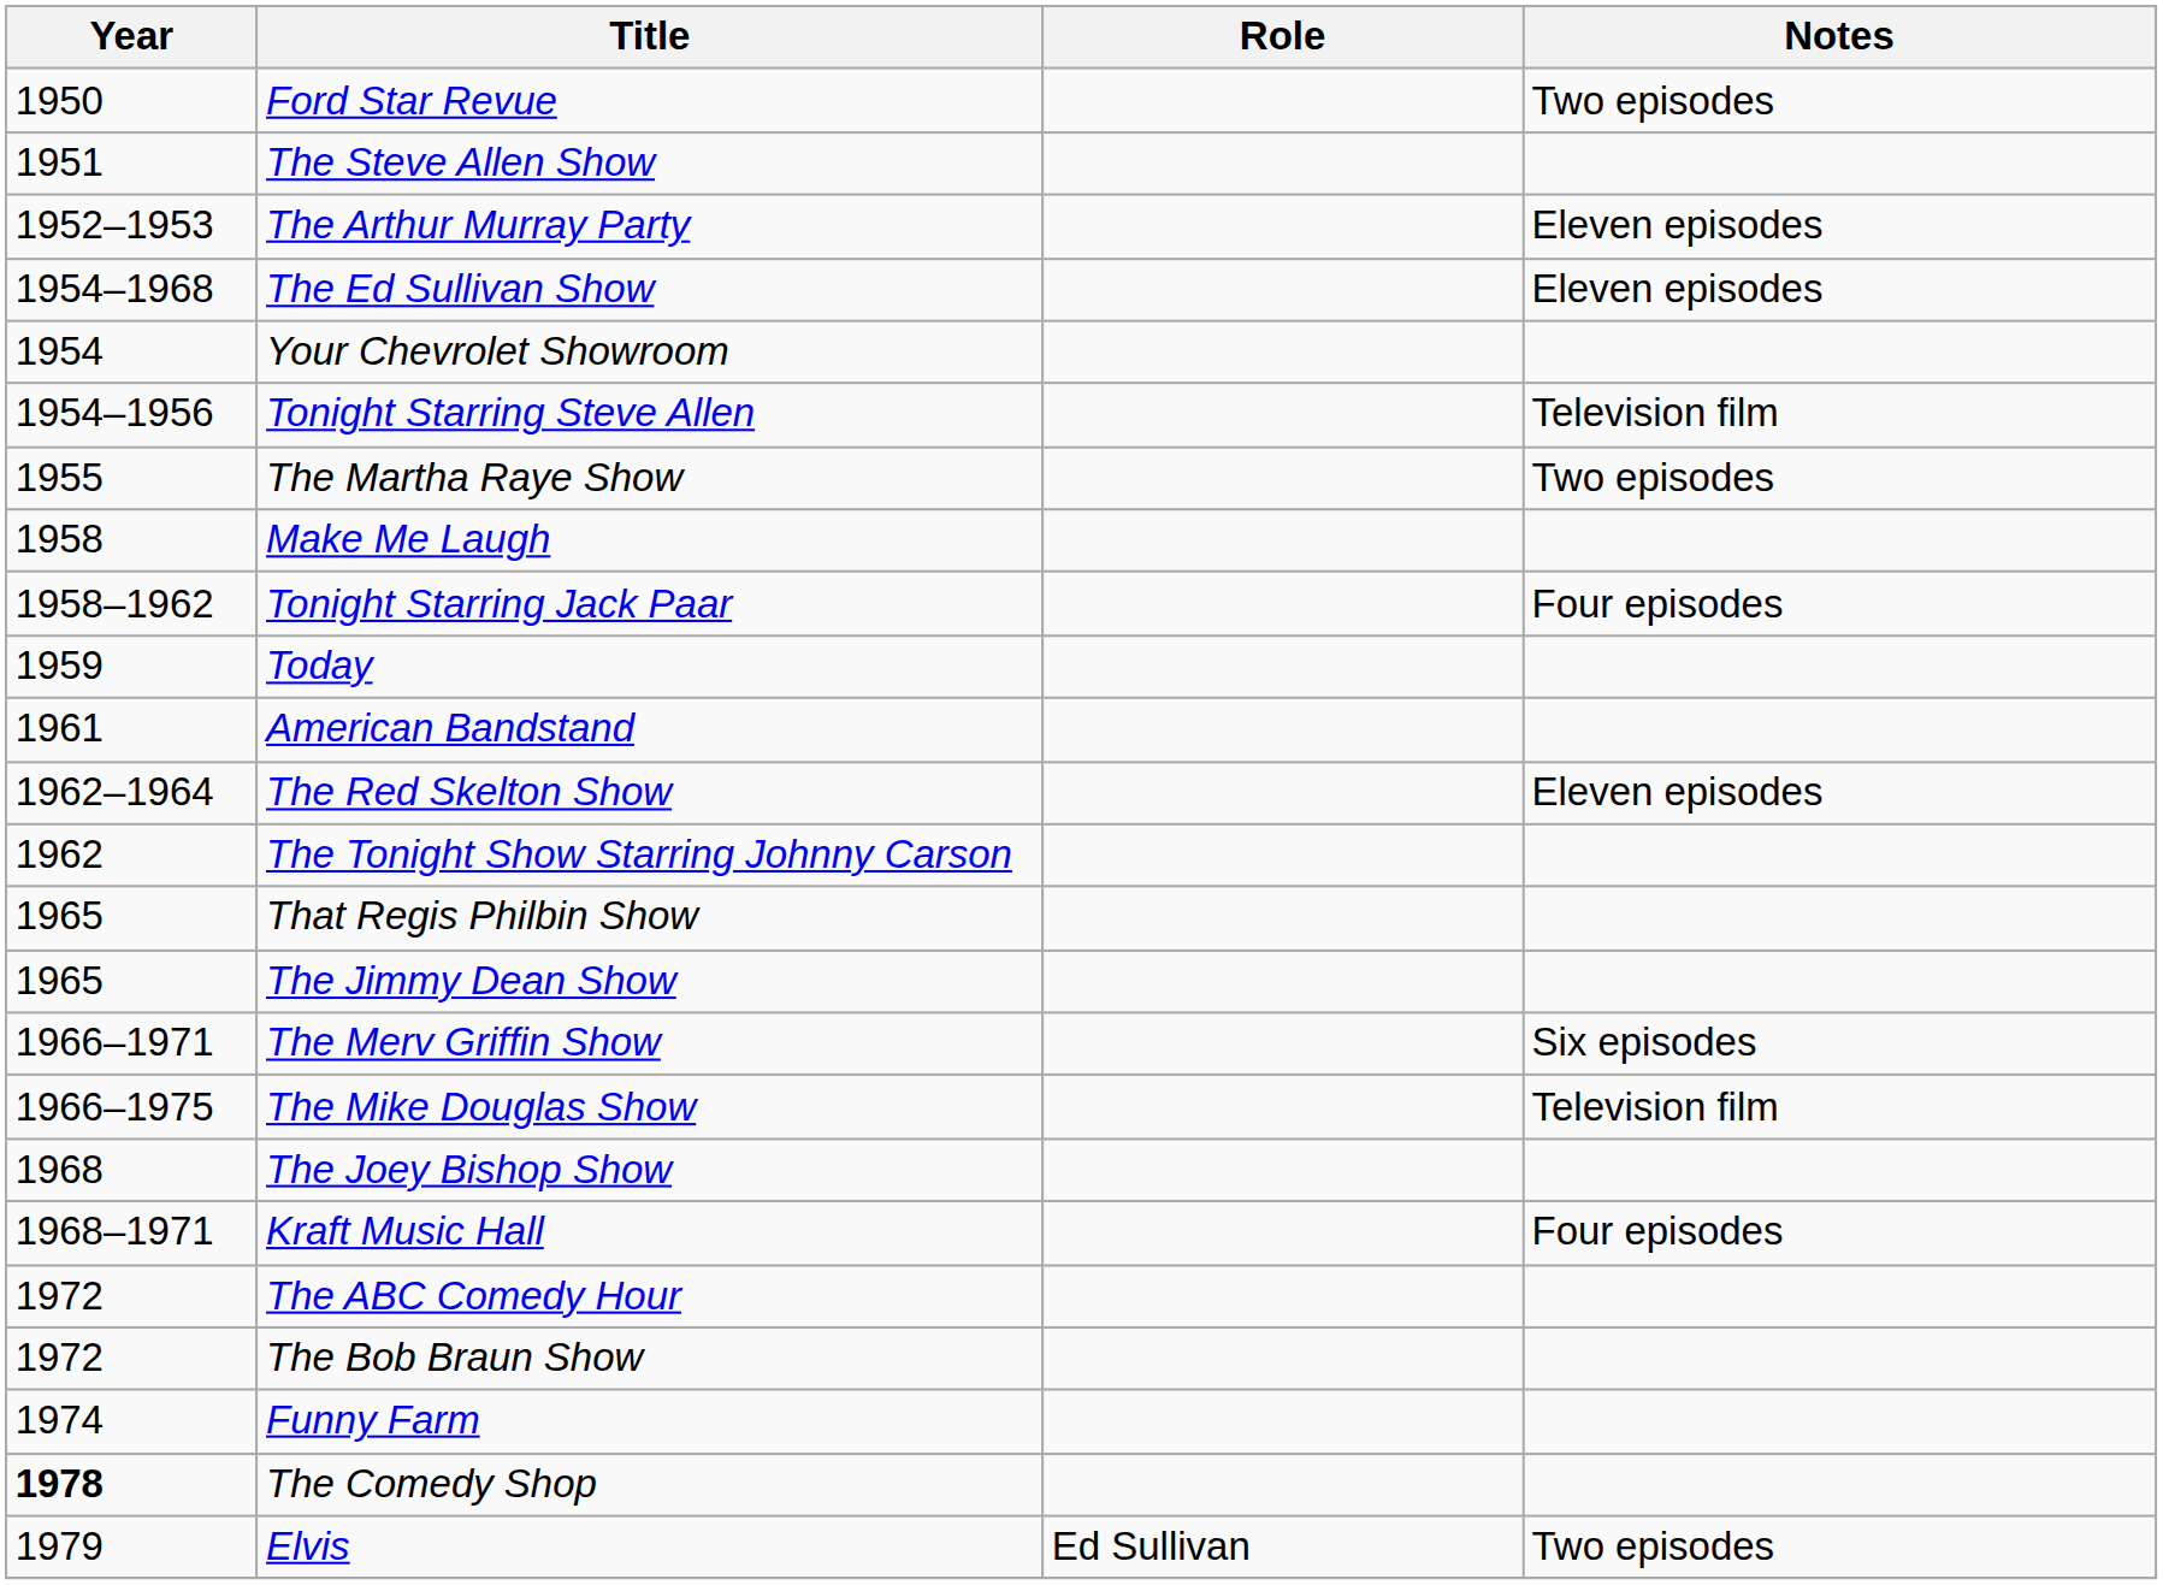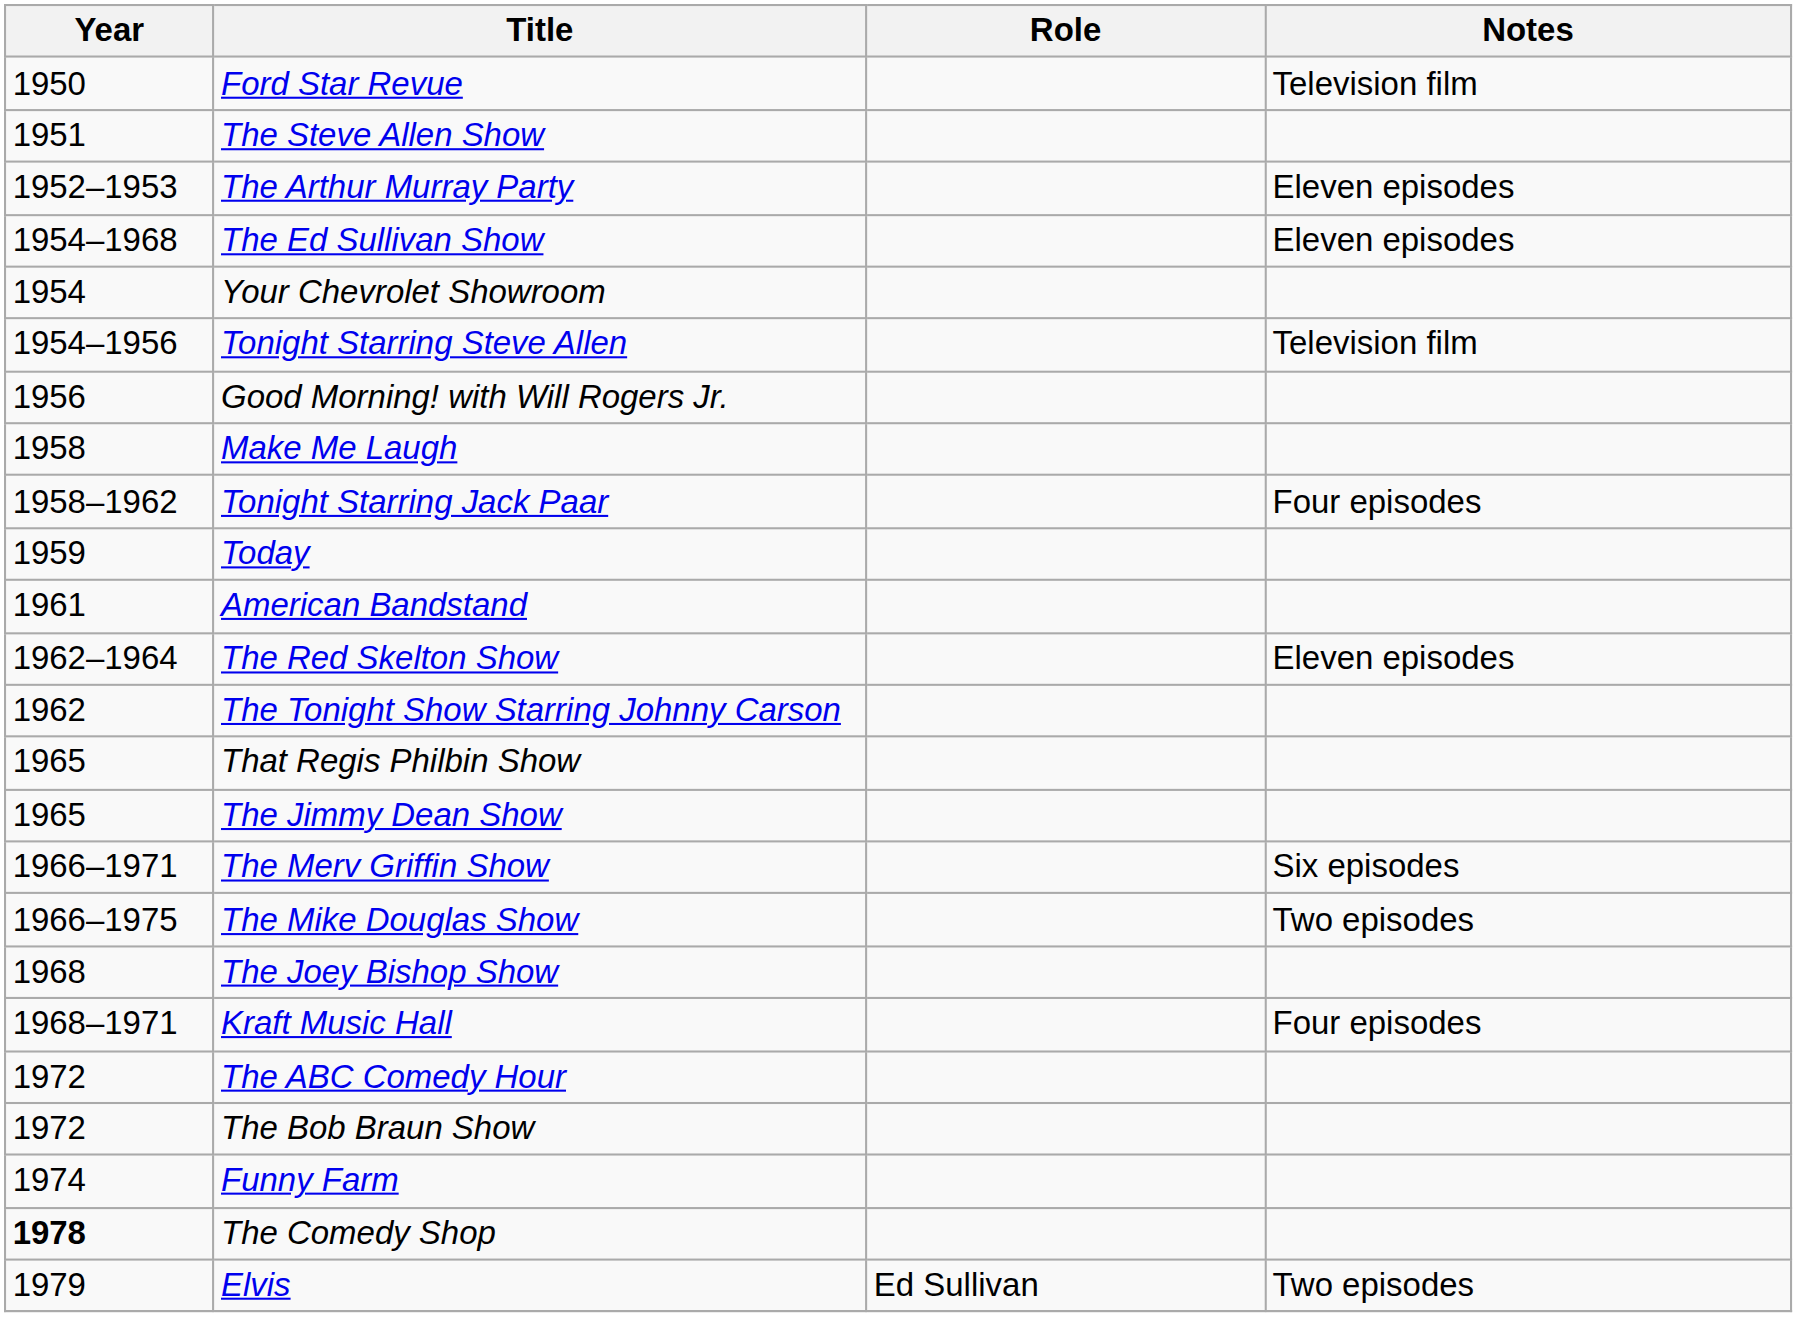Ford Star Revue | Notes: Two episodes -> Television film
- row: 1955 | The Martha Raye Show | Two episodes
+ row: 1956 | Good Morning! with Will Rogers Jr.
The Mike Douglas Show | Notes: Television film -> Two episodes
